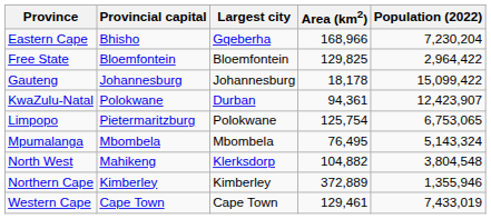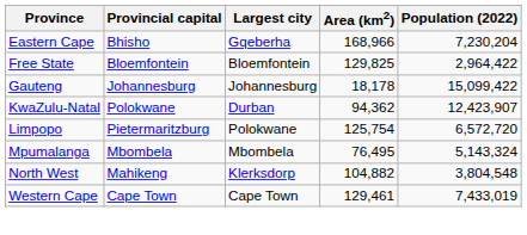KwaZulu-Natal | Area (km2): 94,361 -> 94,362
Limpopo | Population (2022): 6,753,065 -> 6,572,720
- row: Northern Cape | Kimberley | Kimberley | 372,889 | 1,355,946
